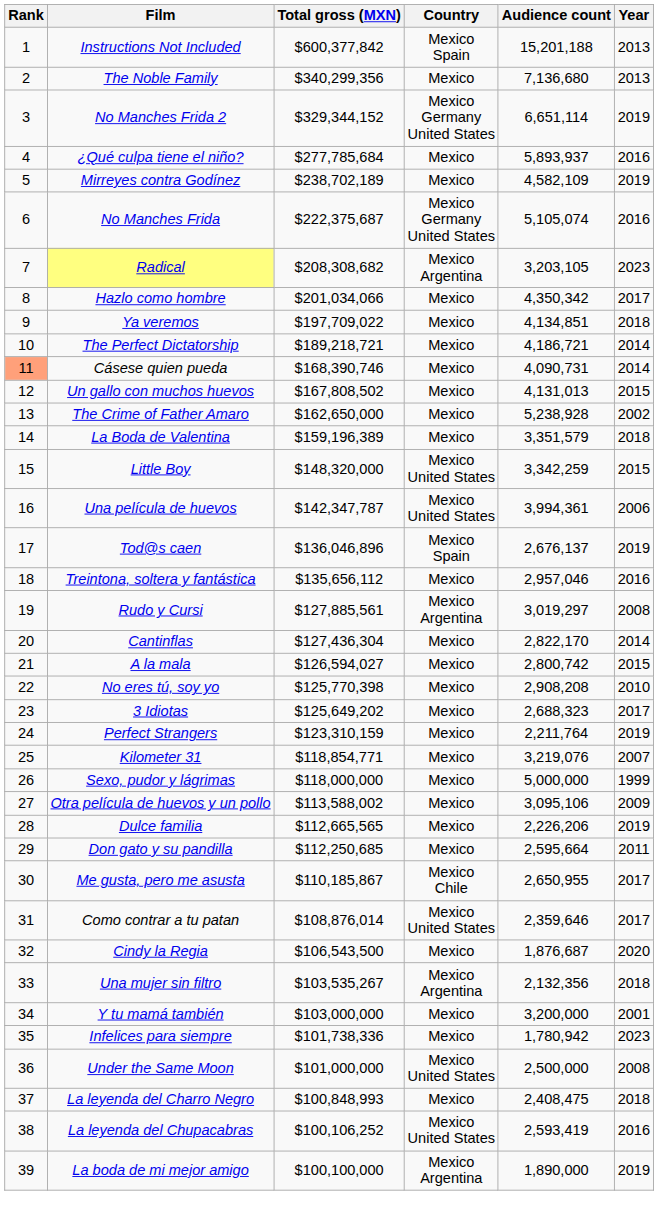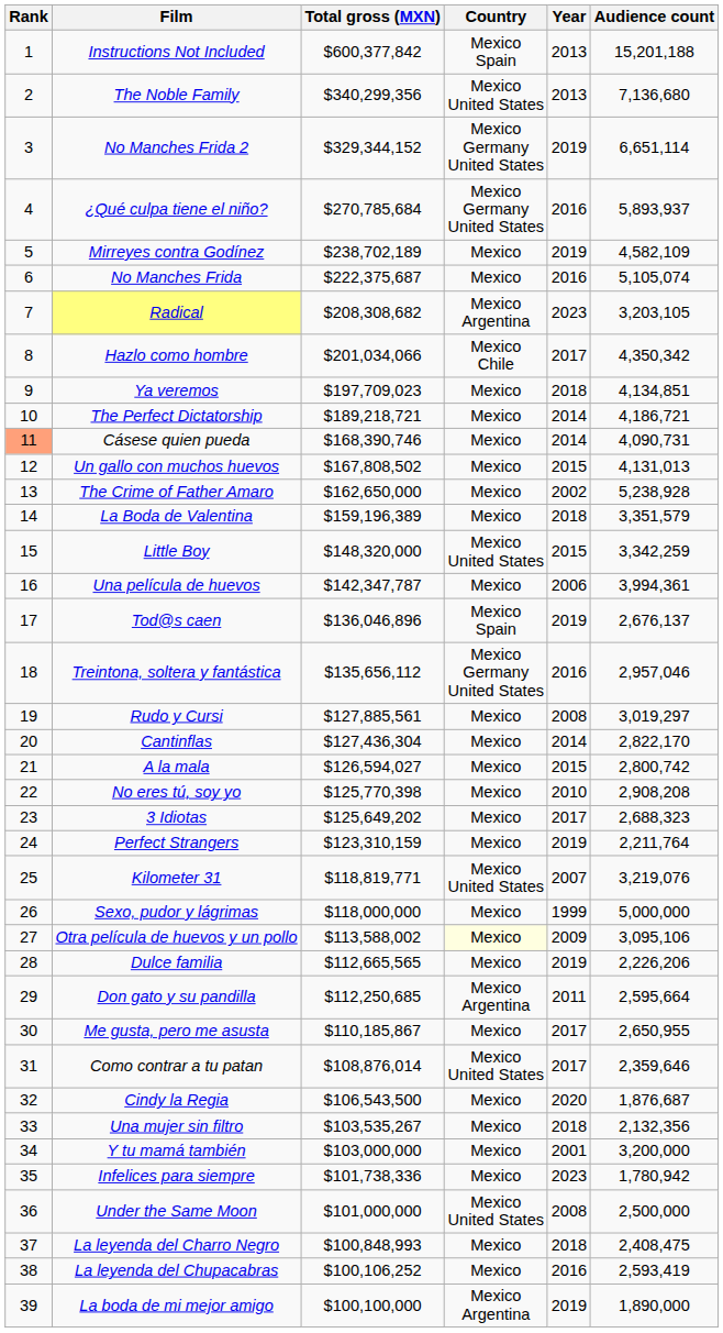columns swapped: Year <-> Audience count
The Noble Family | Country: Mexico -> Mexico United States
¿Qué culpa tiene el niño? | Total gross (MXN): $277,785,684 -> $270,785,684
¿Qué culpa tiene el niño? | Country: Mexico -> Mexico Germany United States
No Manches Frida | Country: Mexico Germany United States -> Mexico
Hazlo como hombre | Country: Mexico -> Mexico Chile
Ya veremos | Total gross (MXN): $197,709,022 -> $197,709,023
Una película de huevos | Country: Mexico United States -> Mexico
Treintona, soltera y fantástica | Country: Mexico -> Mexico Germany United States
Rudo y Cursi | Country: Mexico Argentina -> Mexico
Kilometer 31 | Total gross (MXN): $118,854,771 -> $118,819,771
Kilometer 31 | Country: Mexico -> Mexico United States
Otra película de huevos y un pollo | Country: no background -> lightyellow background
Don gato y su pandilla | Country: Mexico -> Mexico Argentina
Me gusta, pero me asusta | Country: Mexico Chile -> Mexico
Una mujer sin filtro | Country: Mexico Argentina -> Mexico
La leyenda del Chupacabras | Country: Mexico United States -> Mexico
